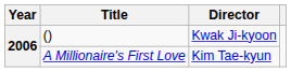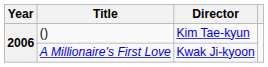() | Director: Kwak Ji-kyoon -> Kim Tae-kyun
A Millionaire's First Love | Director: Kim Tae-kyun -> Kwak Ji-kyoon
